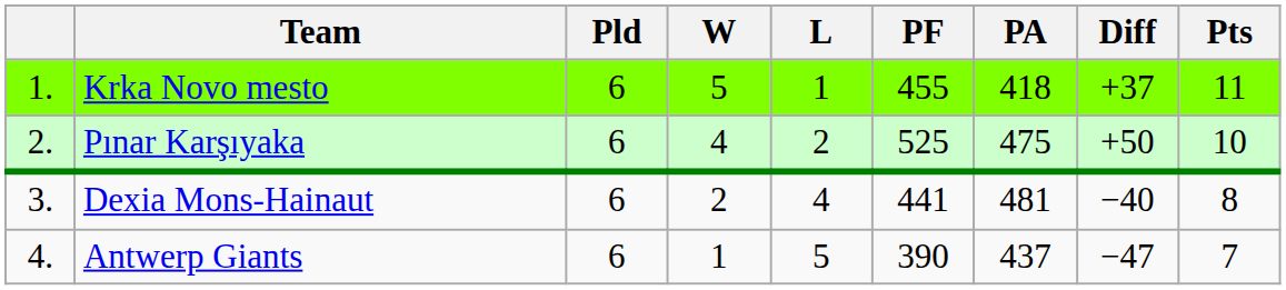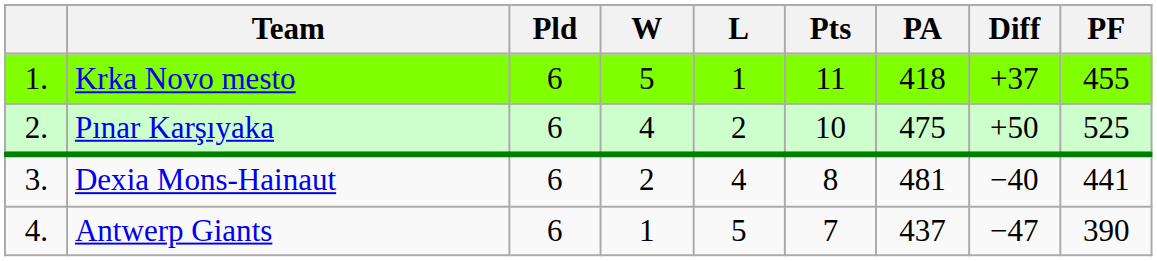columns swapped: PF <-> Pts
